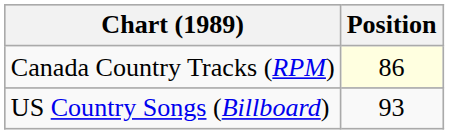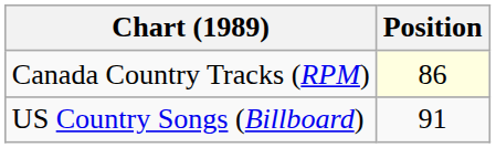US Country Songs (Billboard) | Position: 93 -> 91
